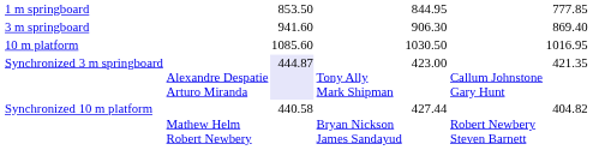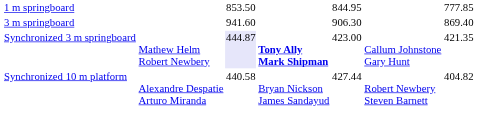- row: 10 m platform | 1085.60 | 1030.50 | 1016.95
Synchronized 3 m springboard | column 2: Alexandre Despatie Arturo Miranda -> Mathew Helm Robert Newbery
Synchronized 3 m springboard | column 4: normal -> bold
Synchronized 10 m platform | column 2: Mathew Helm Robert Newbery -> Alexandre Despatie Arturo Miranda
